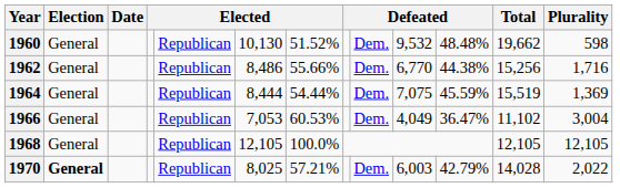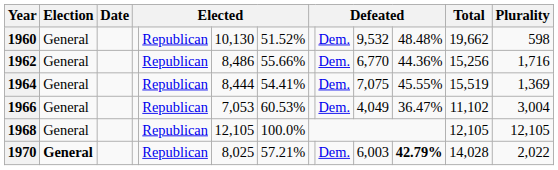1962 | column 11: 44.38% -> 44.36%
1964 | column 7: 54.44% -> 54.41%
1964 | column 11: 45.59% -> 45.55%
1970 | column 11: normal -> bold
